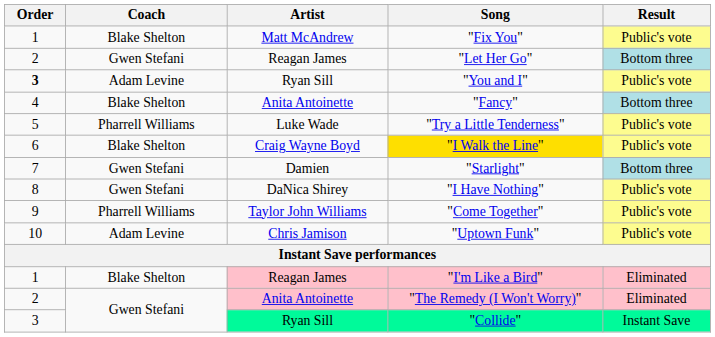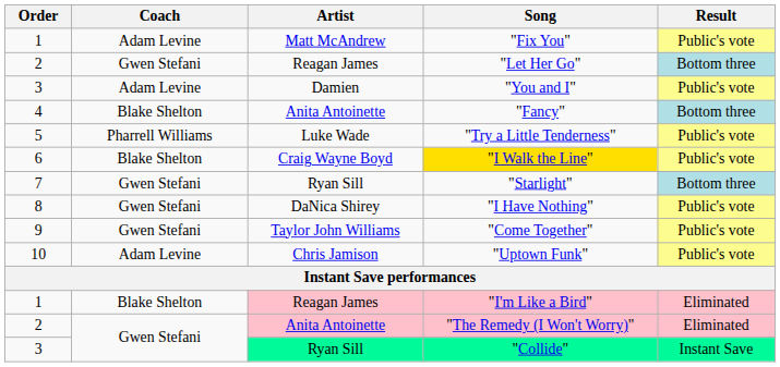"Fix You" | Coach: Blake Shelton -> Adam Levine
"You and I" | Order: bold -> normal
"You and I" | Artist: Ryan Sill -> Damien
"Starlight" | Artist: Damien -> Ryan Sill
"Come Together" | Coach: Pharrell Williams -> Gwen Stefani
